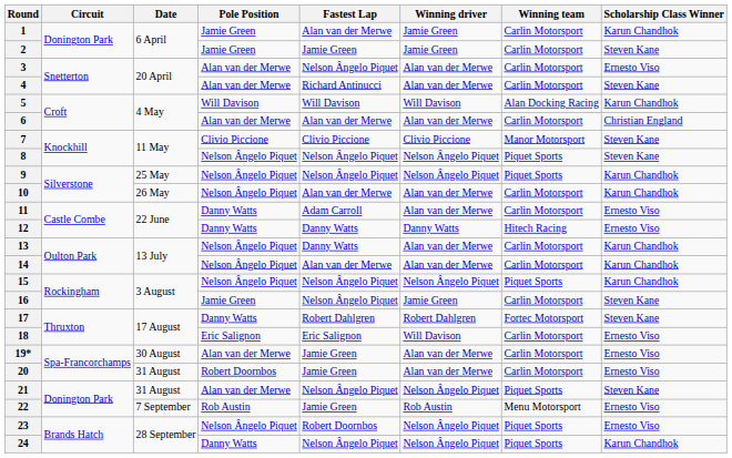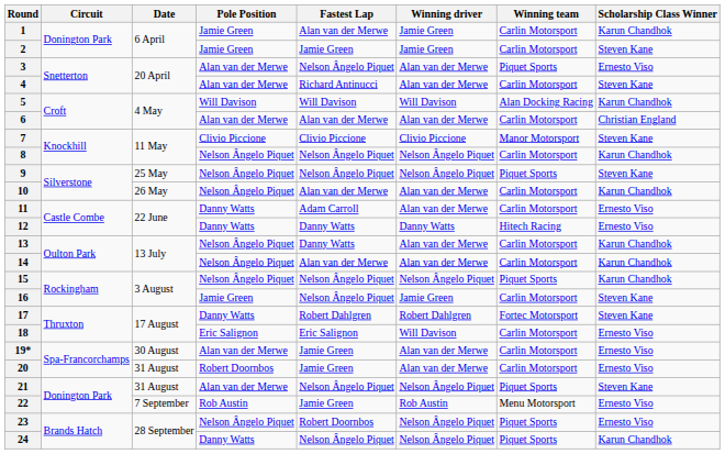3 | Winning team: Carlin Motorsport -> Piquet Sports
8 | Winning team: Piquet Sports -> Carlin Motorsport
8 | Scholarship Class Winner: Steven Kane -> Karun Chandhok
9 | Scholarship Class Winner: Karun Chandhok -> Steven Kane
